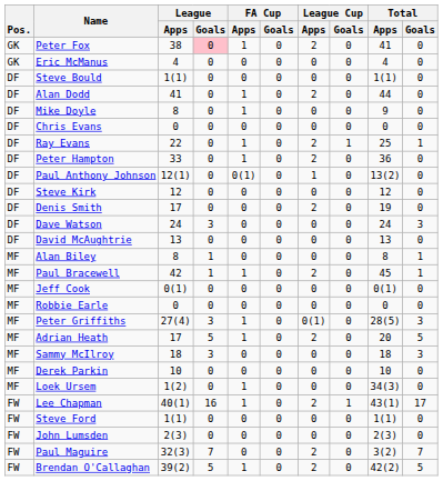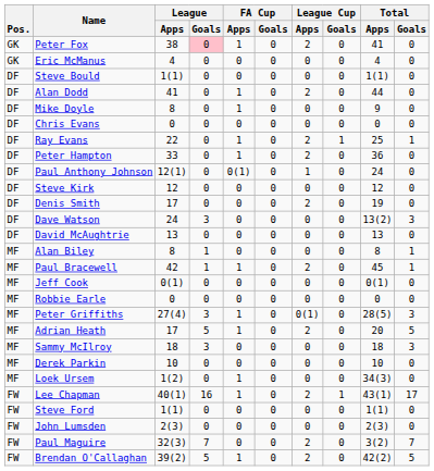Paul Anthony Johnson | Total / Apps: 13(2) -> 24
Dave Watson | Total / Apps: 24 -> 13(2)
